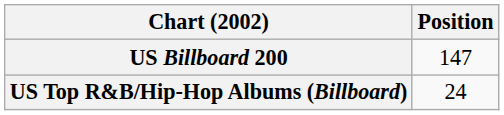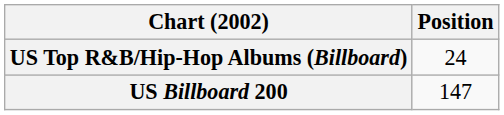rows swapped: US Billboard 200 <-> US Top R&B/Hip-Hop Albums (Billboard)
